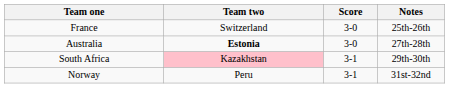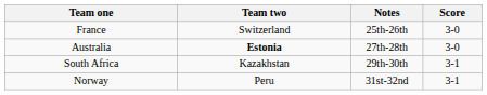columns swapped: Score <-> Notes
South Africa | Team two: pink background -> no background
